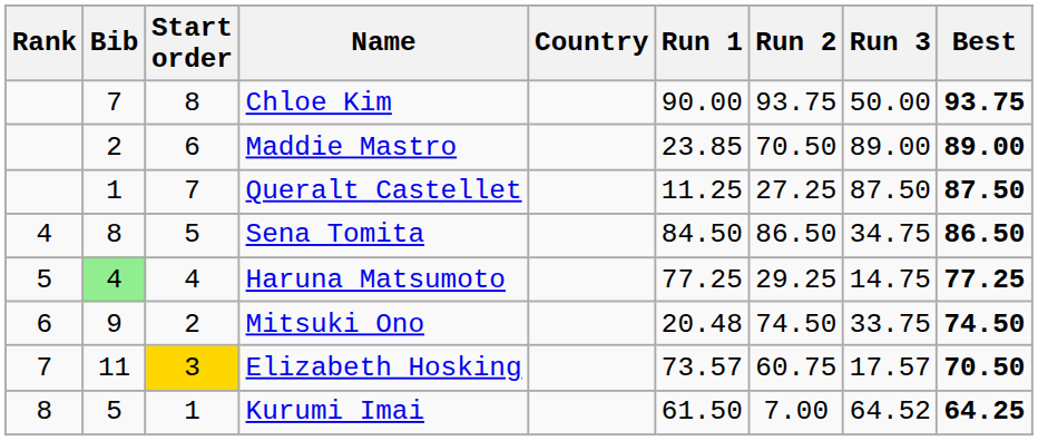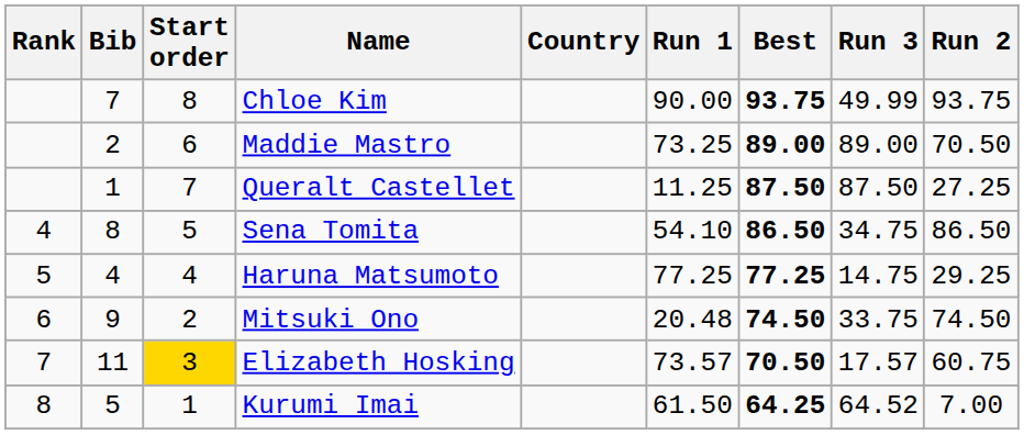columns swapped: Run 2 <-> Best
Chloe Kim | Run 3: 50.00 -> 49.99
Maddie Mastro | Run 1: 23.85 -> 73.25
Sena Tomita | Run 1: 84.50 -> 54.10
Haruna Matsumoto | Bib: lightgreen background -> no background
